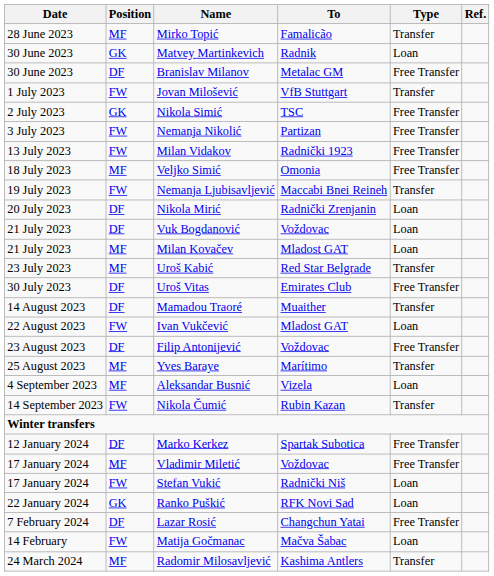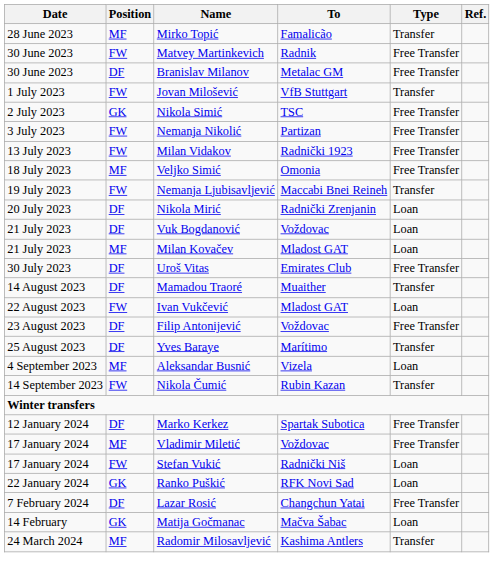Matvey Martinkevich | Position: GK -> FW
Matvey Martinkevich | Type: Loan -> Free Transfer
- row: 23 July 2023 | MF | Uroš Kabić | Red Star Belgrade | Transfer
Yves Baraye | Position: MF -> DF
Matija Gočmanac | Position: FW -> GK
